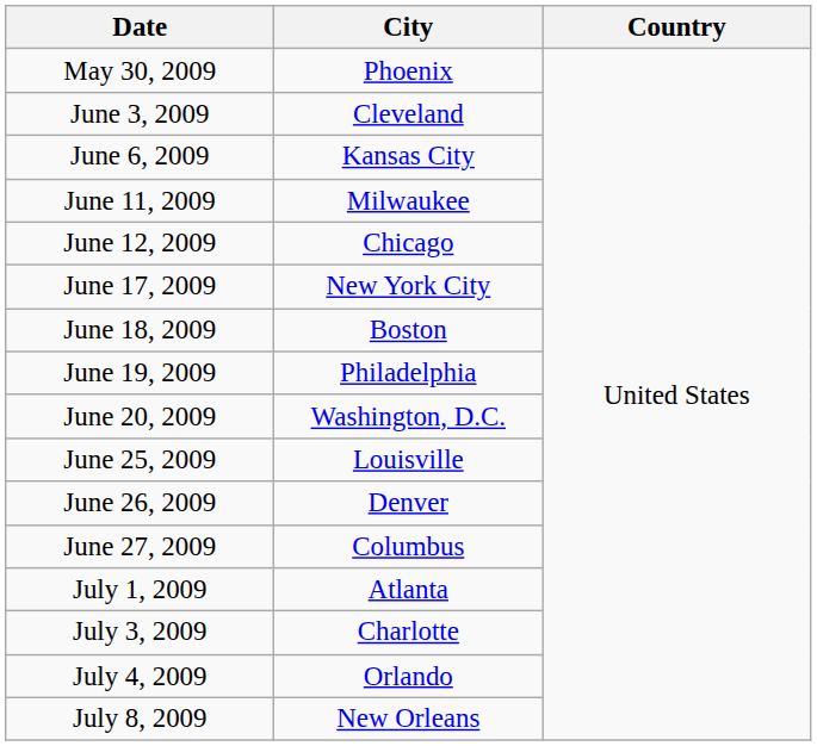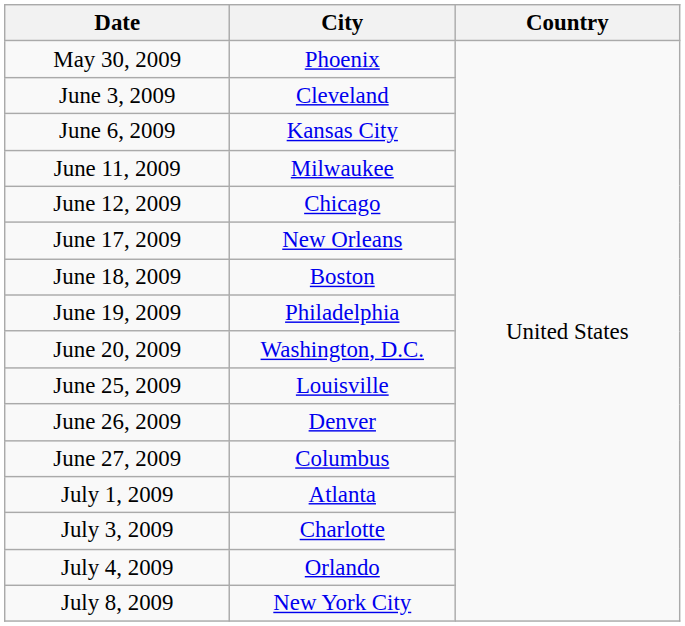June 17, 2009 | City: New York City -> New Orleans
July 8, 2009 | City: New Orleans -> New York City
